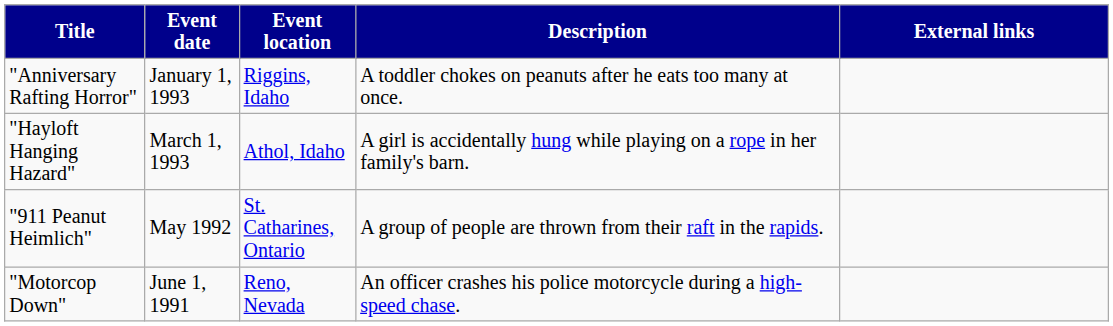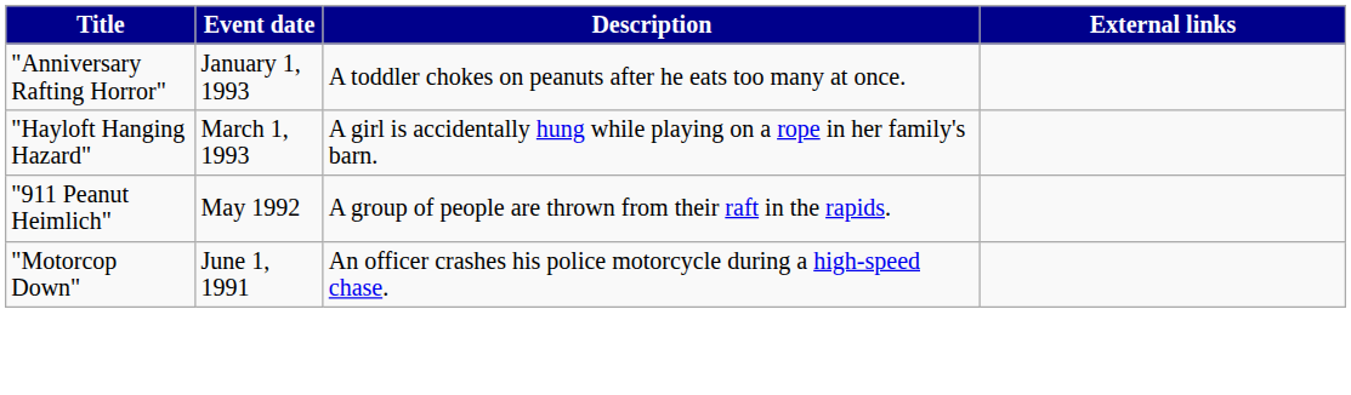- column: Event location | Riggins, Idaho | Athol, Idaho | St. Catharines, Ontario | Reno, Nevada
